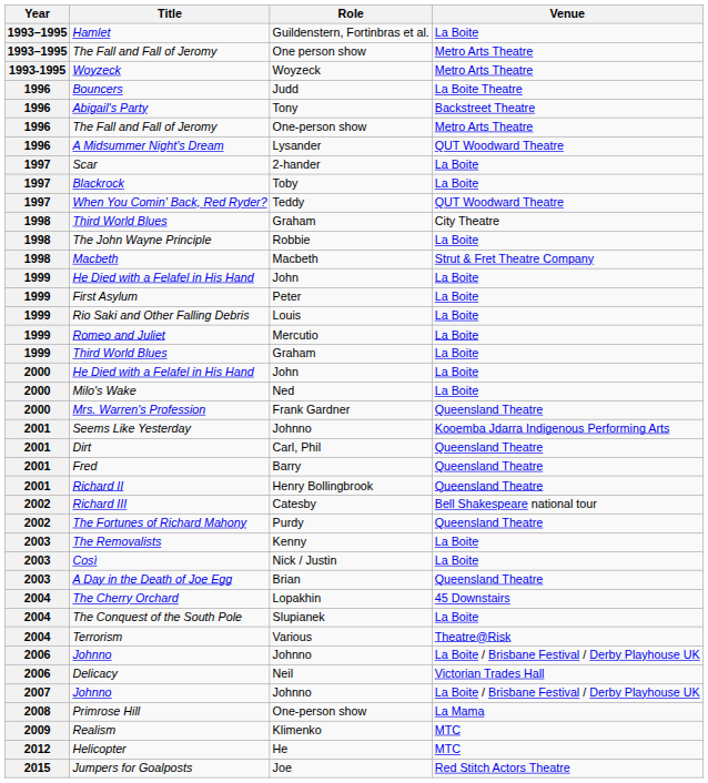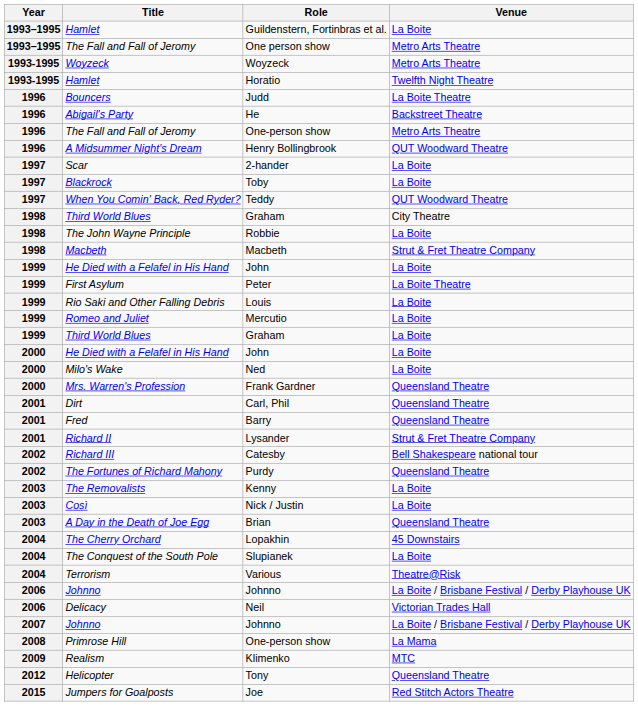+ row: 1993-1995 | Hamlet | Horatio | Twelfth Night Theatre
Abigail's Party | Role: Tony -> He
A Midsummer Night's Dream | Role: Lysander -> Henry Bollingbrook
First Asylum | Venue: La Boite -> La Boite Theatre
- row: 2001 | Seems Like Yesterday | Johnno | Kooemba Jdarra Indigenous Performing Arts
Richard II | Role: Henry Bollingbrook -> Lysander
Richard II | Venue: Queensland Theatre -> Strut & Fret Theatre Company
Helicopter | Role: He -> Tony
Helicopter | Venue: MTC -> Queensland Theatre
